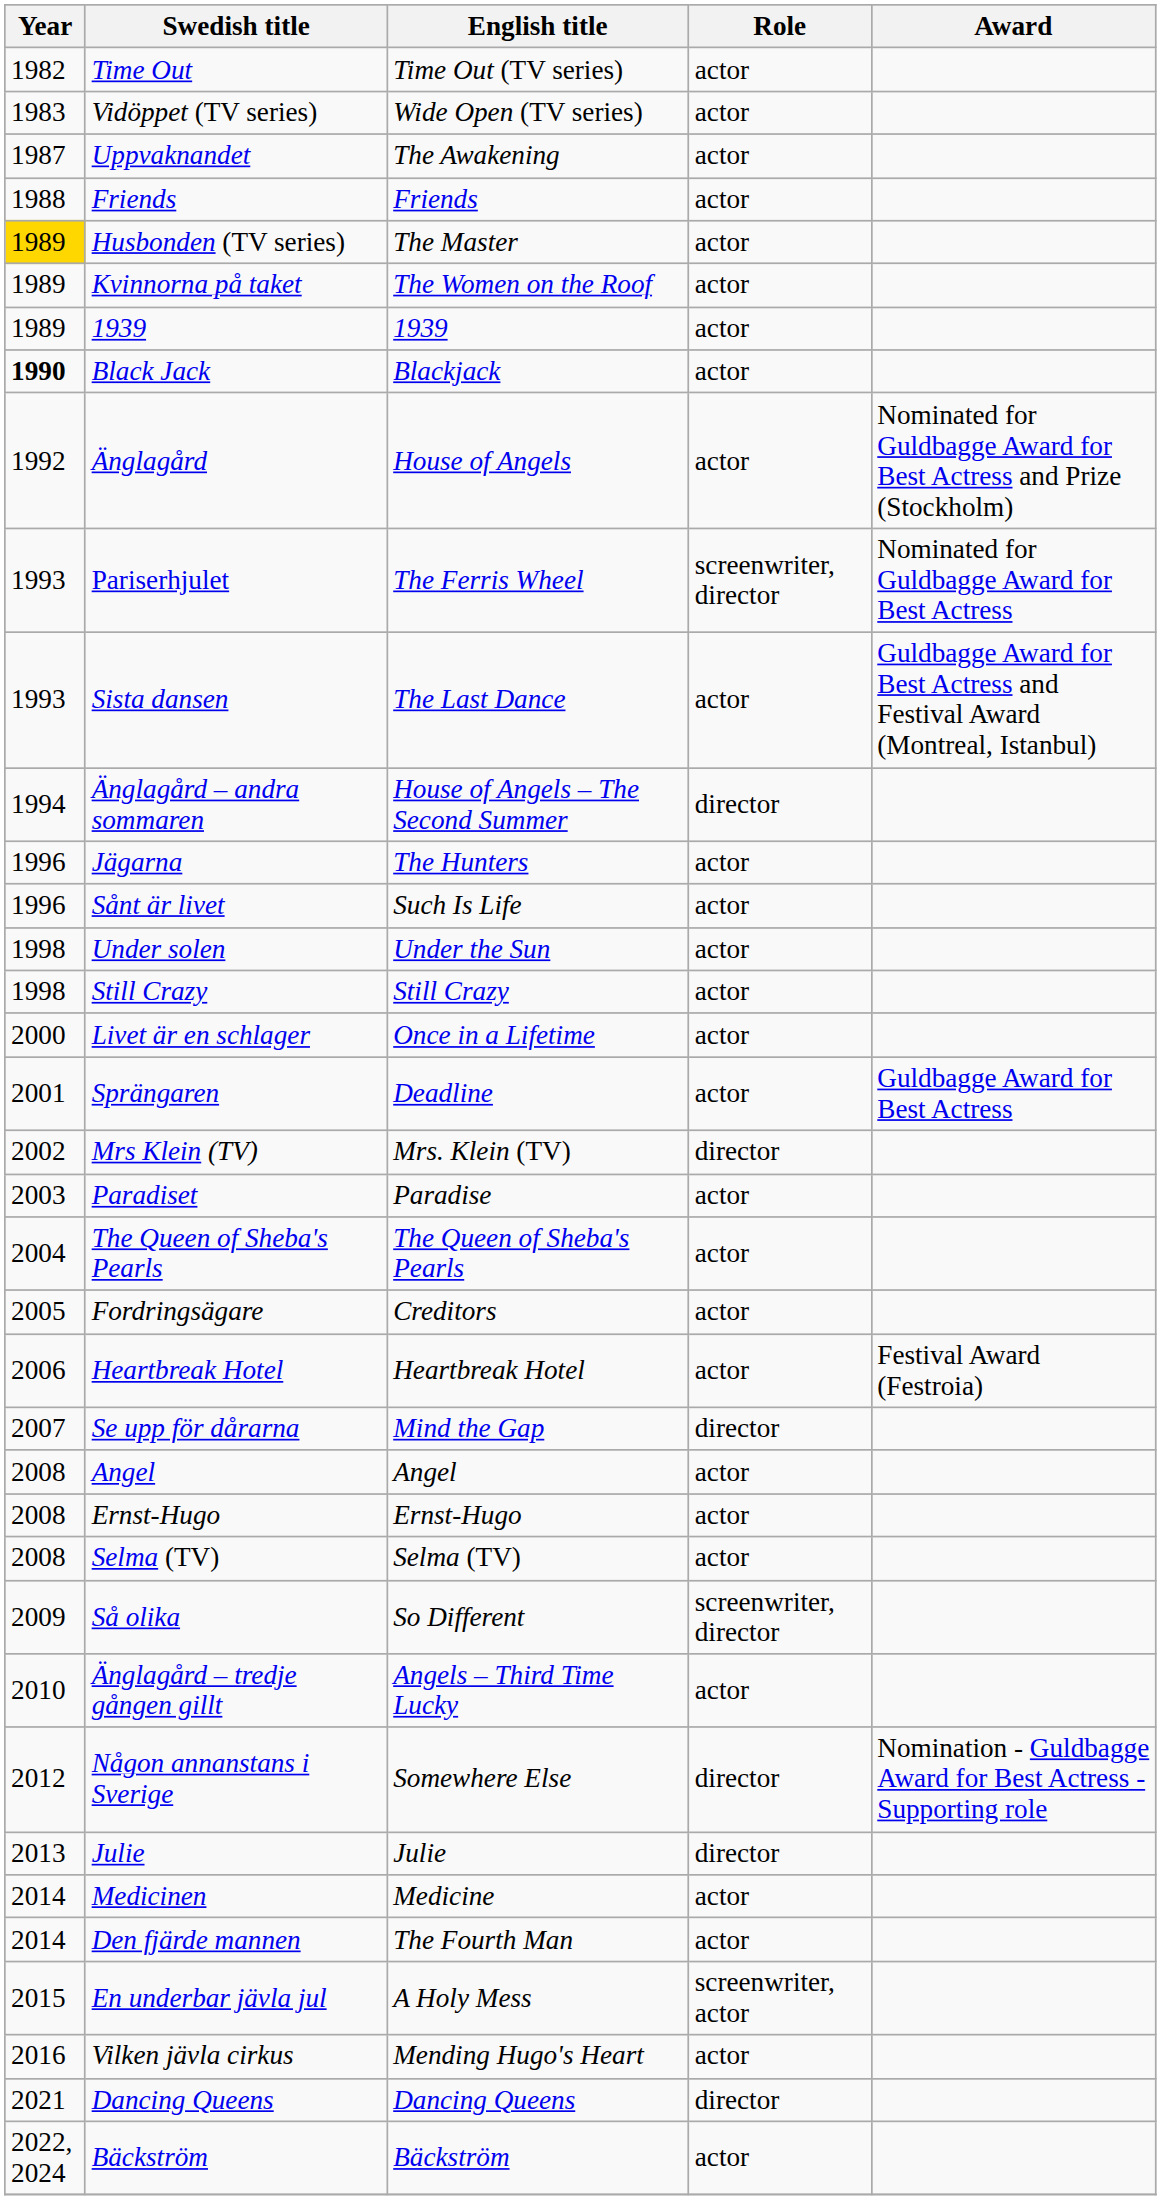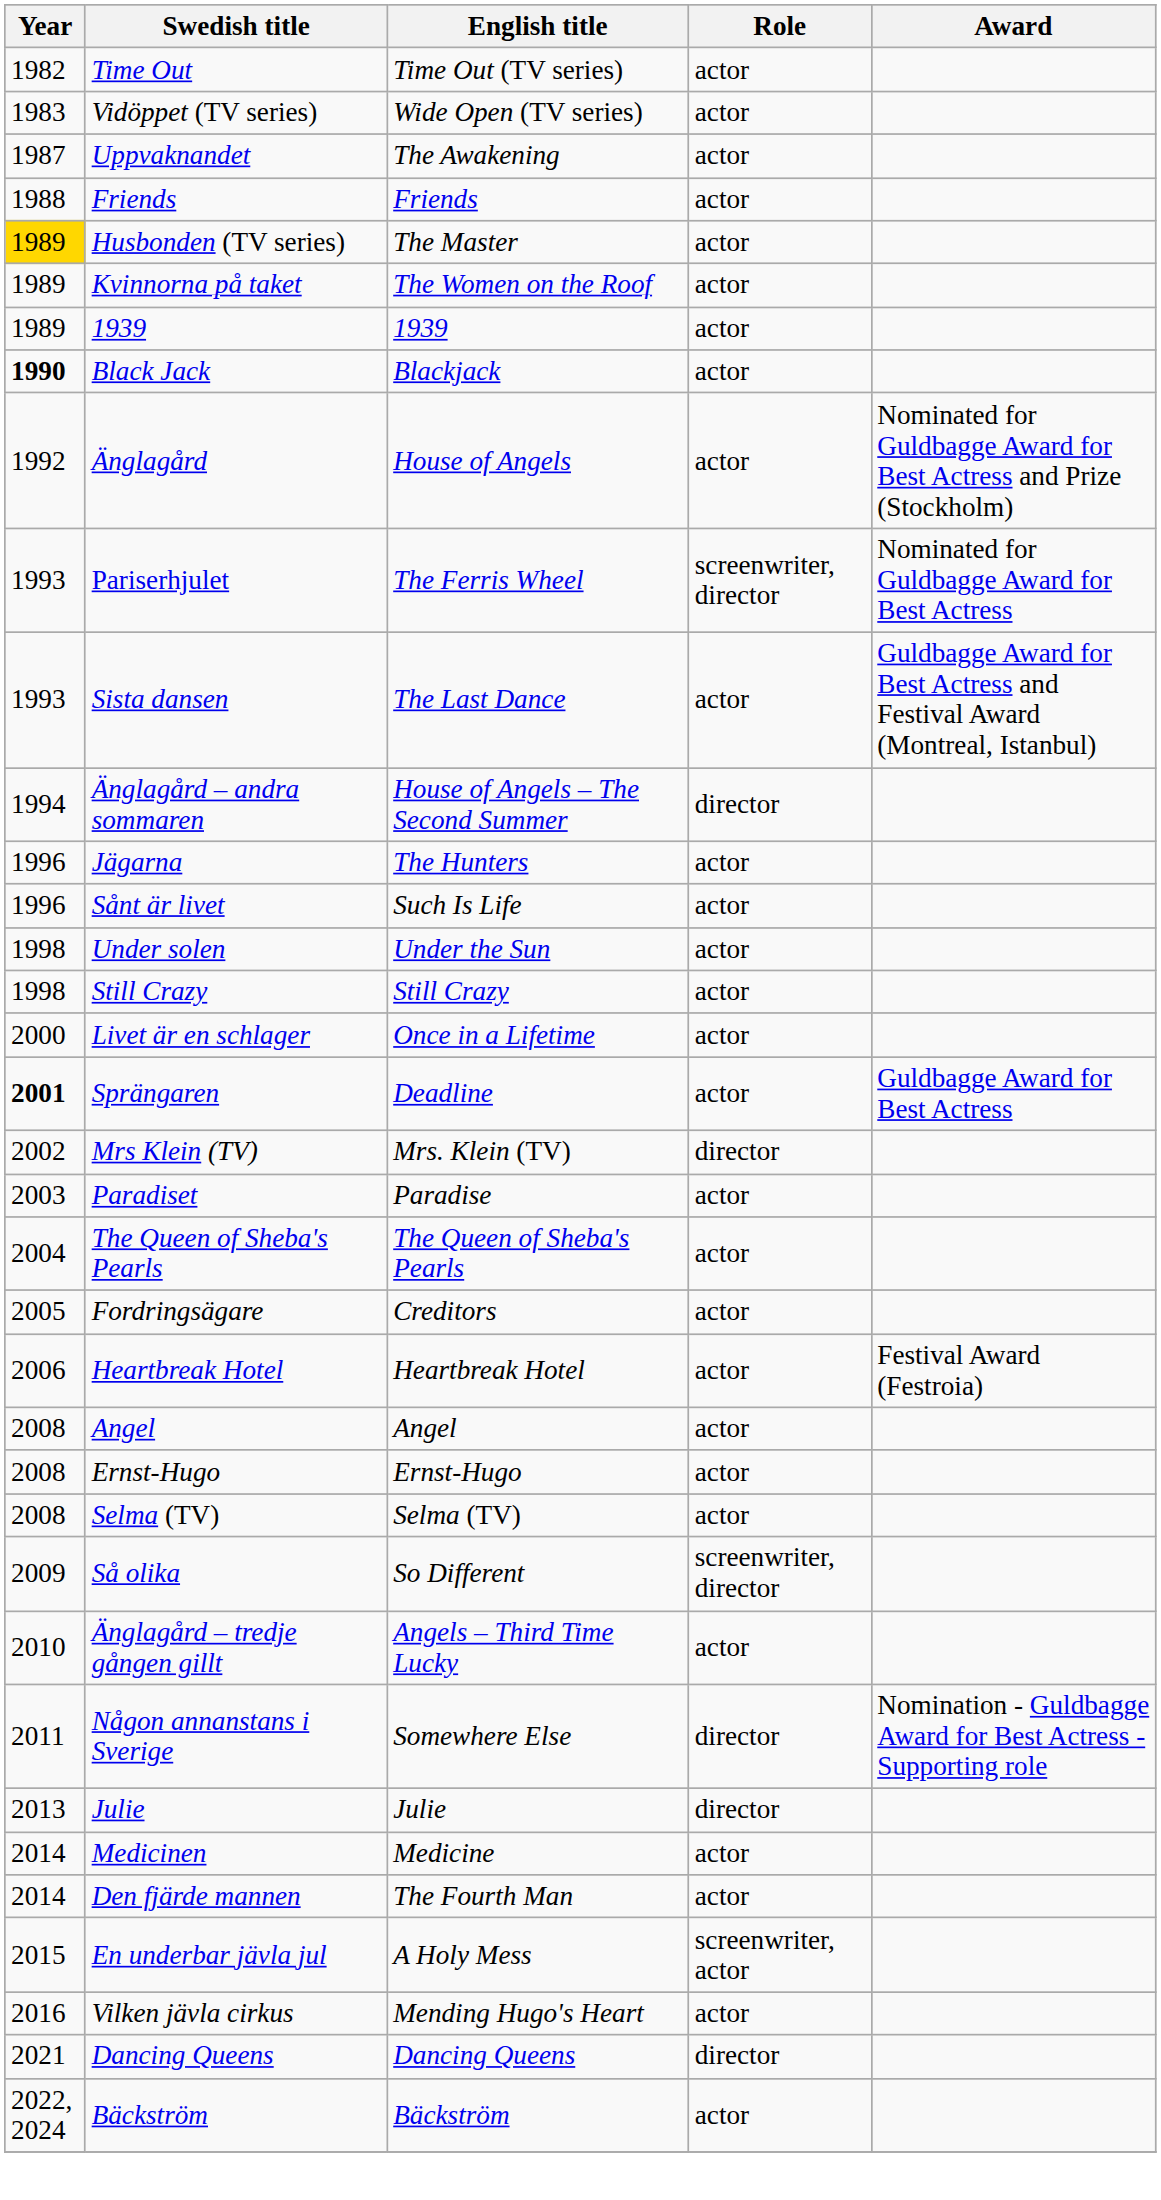Sprängaren | Year: normal -> bold
- row: 2007 | Se upp för dårarna | Mind the Gap | director
Någon annanstans i Sverige | Year: 2012 -> 2011
